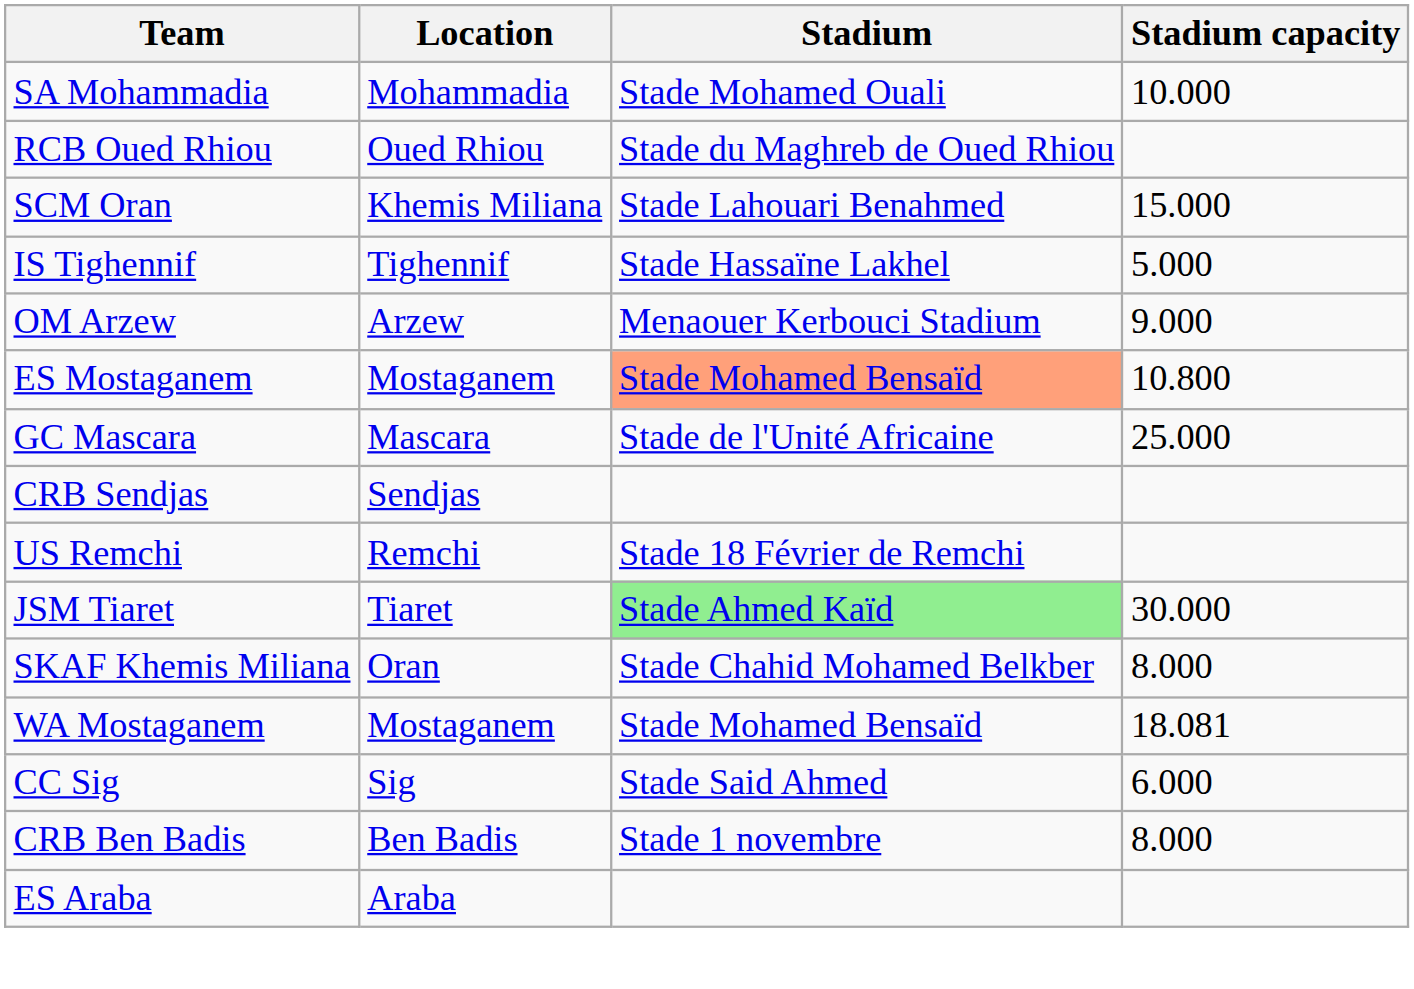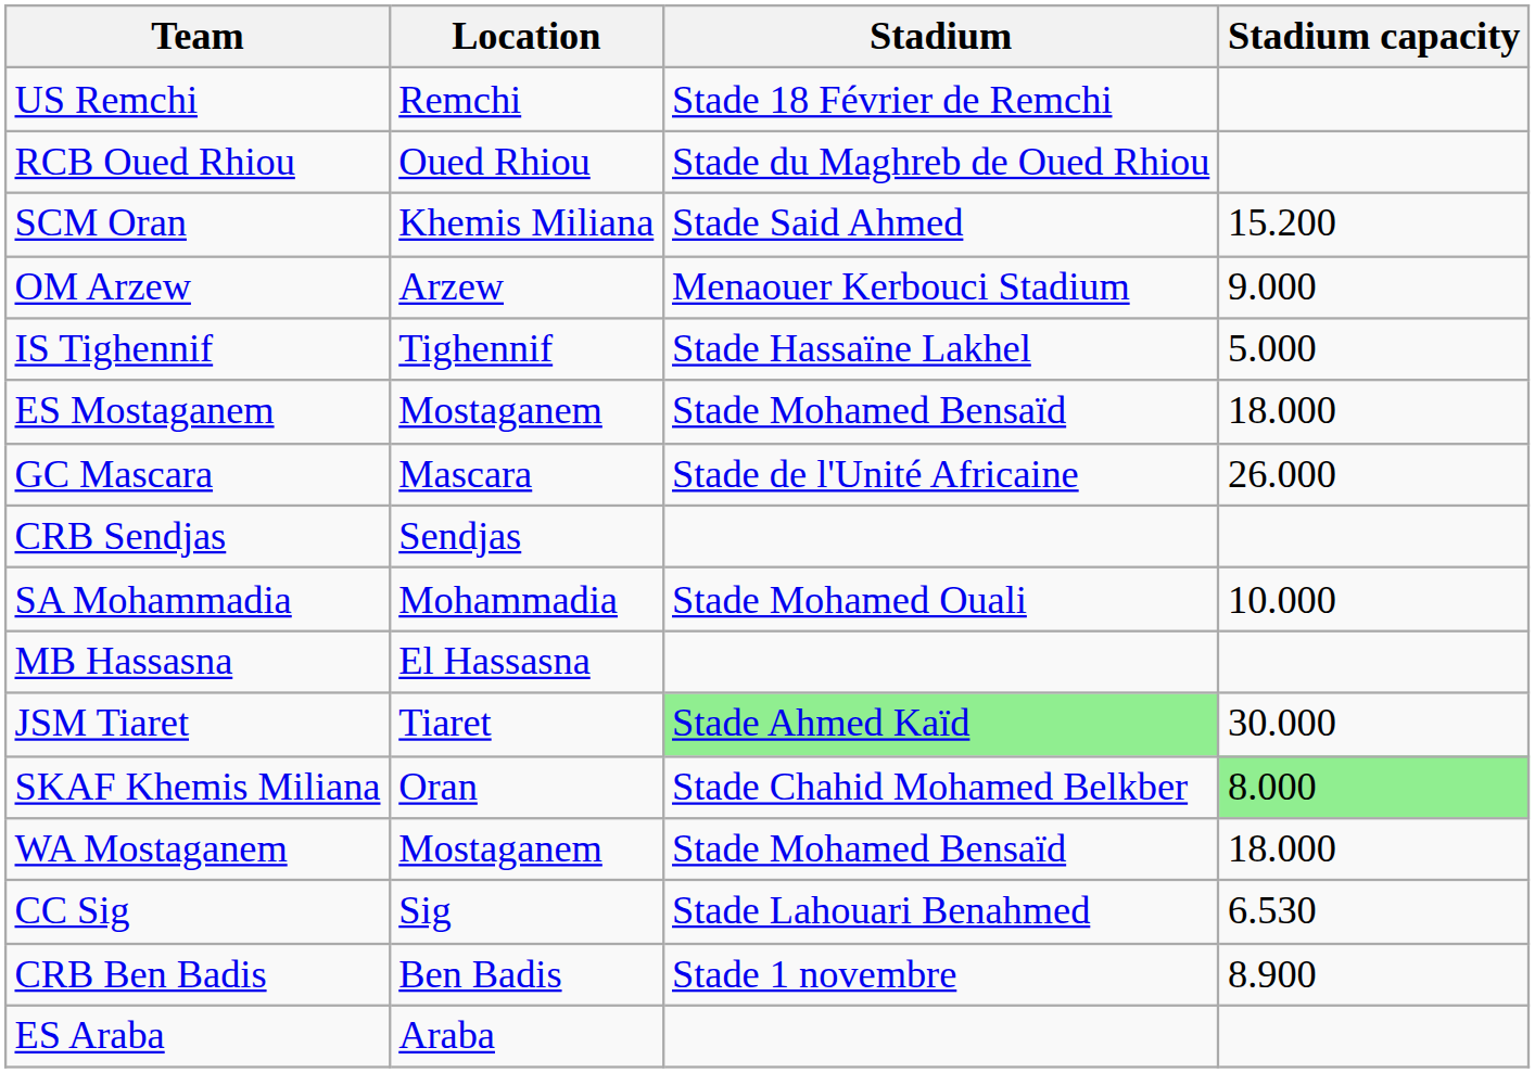rows swapped: SA Mohammadia <-> US Remchi
SCM Oran | Stadium: Stade Lahouari Benahmed -> Stade Said Ahmed
SCM Oran | Stadium capacity: 15.000 -> 15.200
rows swapped: OM Arzew <-> IS Tighennif
ES Mostaganem | Stadium: lightsalmon background -> no background
ES Mostaganem | Stadium capacity: 10.800 -> 18.000
GC Mascara | Stadium capacity: 25.000 -> 26.000
+ row: MB Hassasna | El Hassasna
SKAF Khemis Miliana | Stadium capacity: no background -> lightgreen background
WA Mostaganem | Stadium capacity: 18.081 -> 18.000
CC Sig | Stadium: Stade Said Ahmed -> Stade Lahouari Benahmed
CC Sig | Stadium capacity: 6.000 -> 6.530
CRB Ben Badis | Stadium capacity: 8.000 -> 8.900
